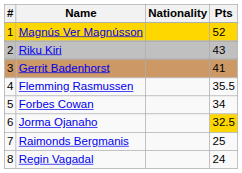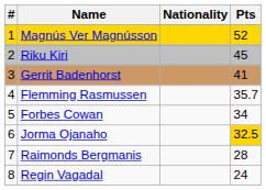Riku Kiri | Pts: 43 -> 45
Flemming Rasmussen | Pts: 35.5 -> 35.7
Raimonds Bergmanis | Pts: 25 -> 28
